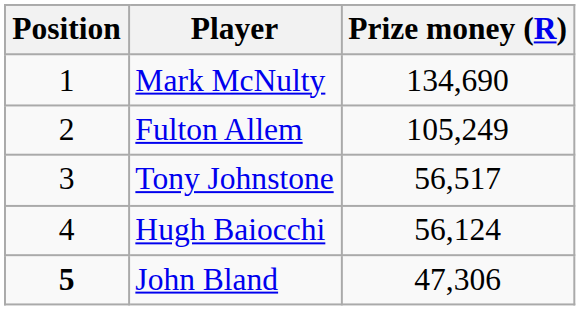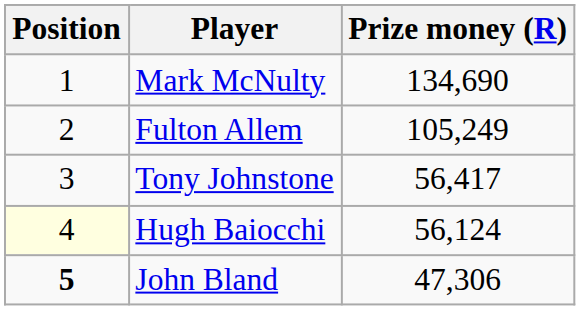Tony Johnstone | Prize money (R): 56,517 -> 56,417
Hugh Baiocchi | Position: no background -> lightyellow background
